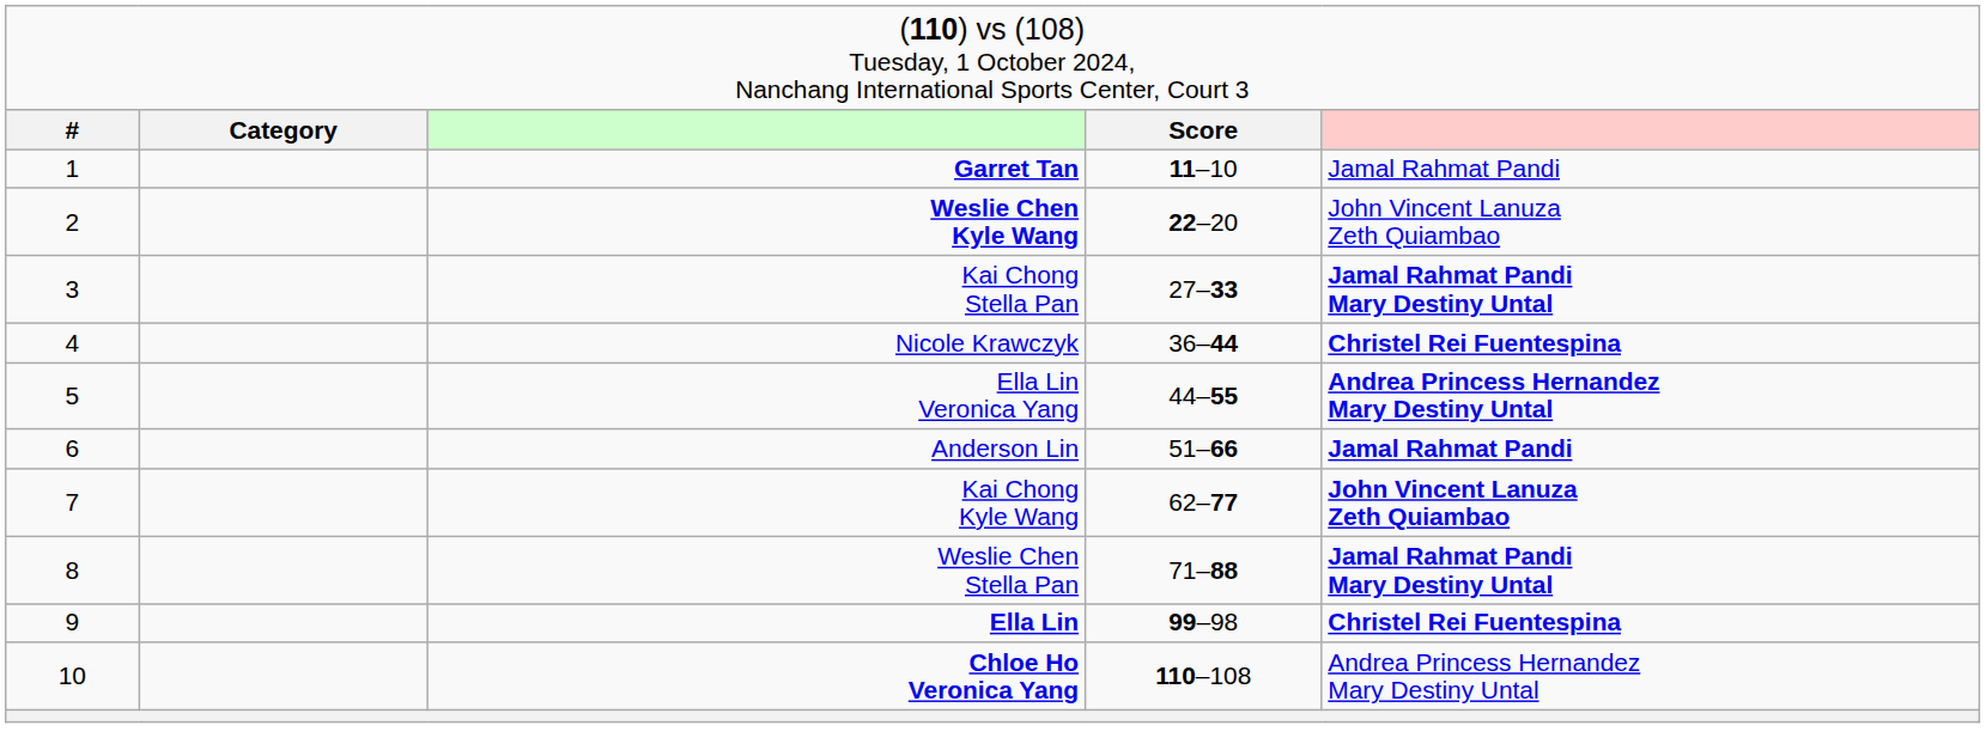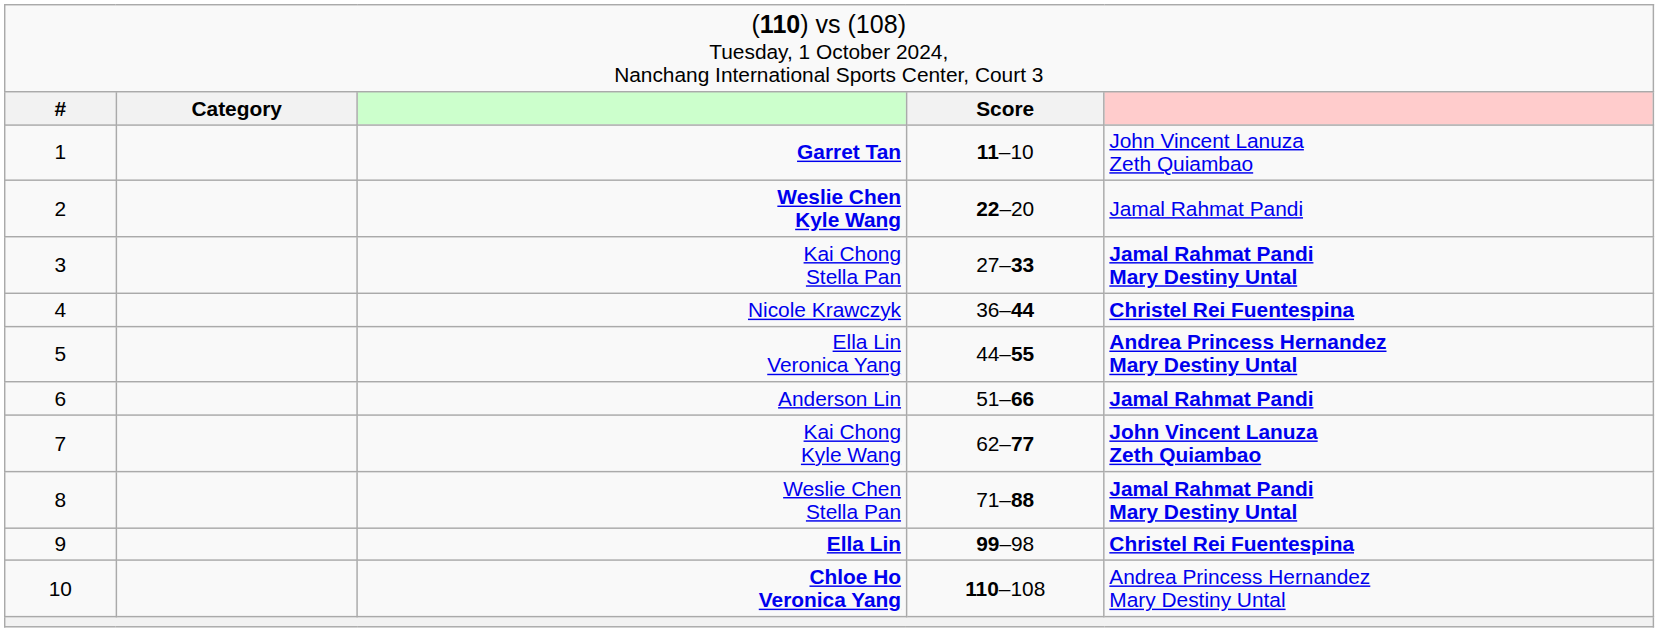Garret Tan | column 5: Jamal Rahmat Pandi -> John Vincent Lanuza Zeth Quiambao
Weslie Chen Kyle Wang | column 5: John Vincent Lanuza Zeth Quiambao -> Jamal Rahmat Pandi
